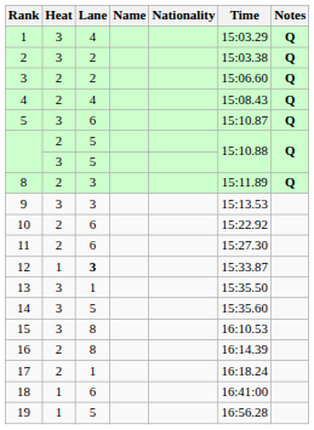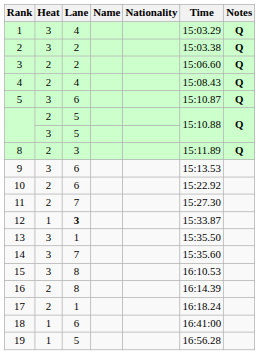9 | Lane: 3 -> 6
11 | Lane: 6 -> 7
14 | Lane: 5 -> 7
